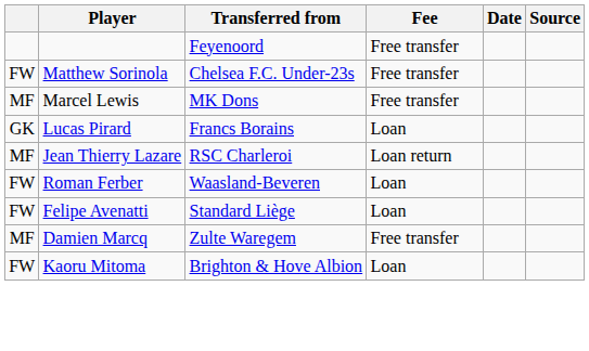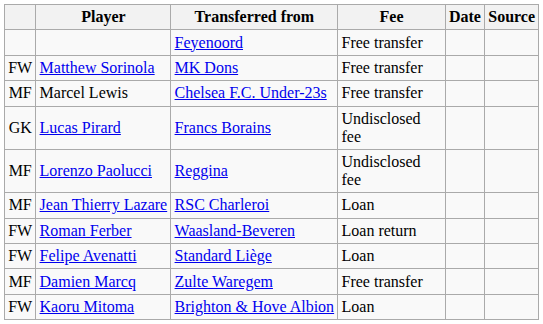Matthew Sorinola | Transferred from: Chelsea F.C. Under-23s -> MK Dons
Marcel Lewis | Transferred from: MK Dons -> Chelsea F.C. Under-23s
Lucas Pirard | Fee: Loan -> Undisclosed fee
+ row: MF | Lorenzo Paolucci | Reggina | Undisclosed fee
Jean Thierry Lazare | Fee: Loan return -> Loan
Roman Ferber | Fee: Loan -> Loan return
